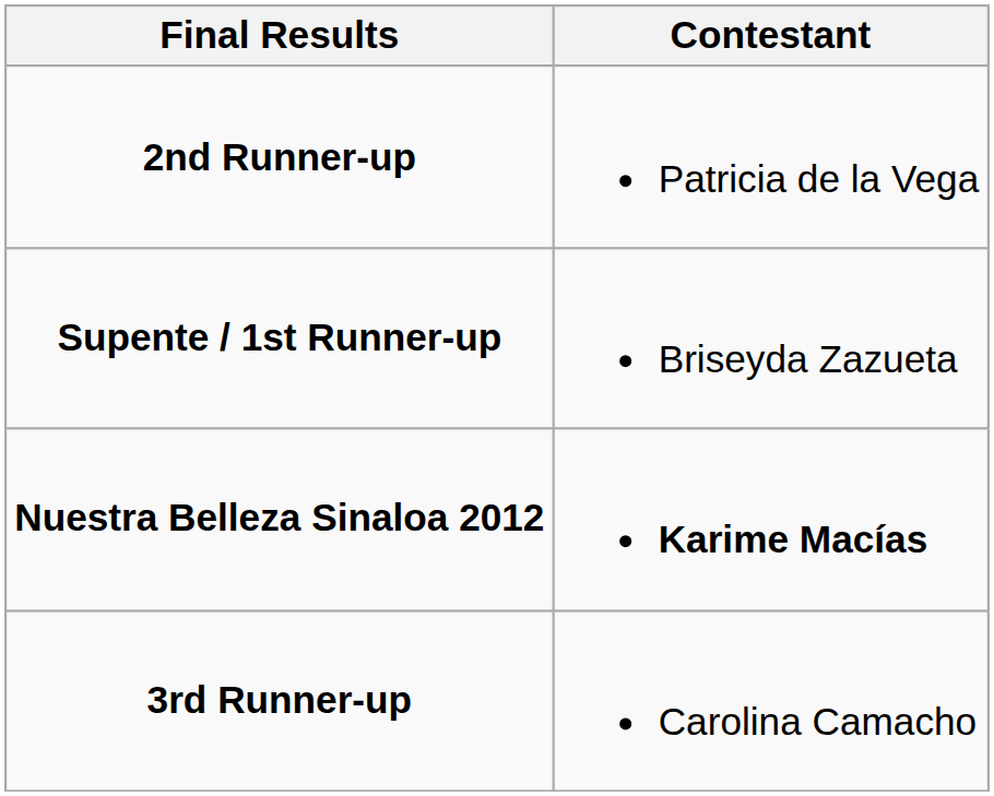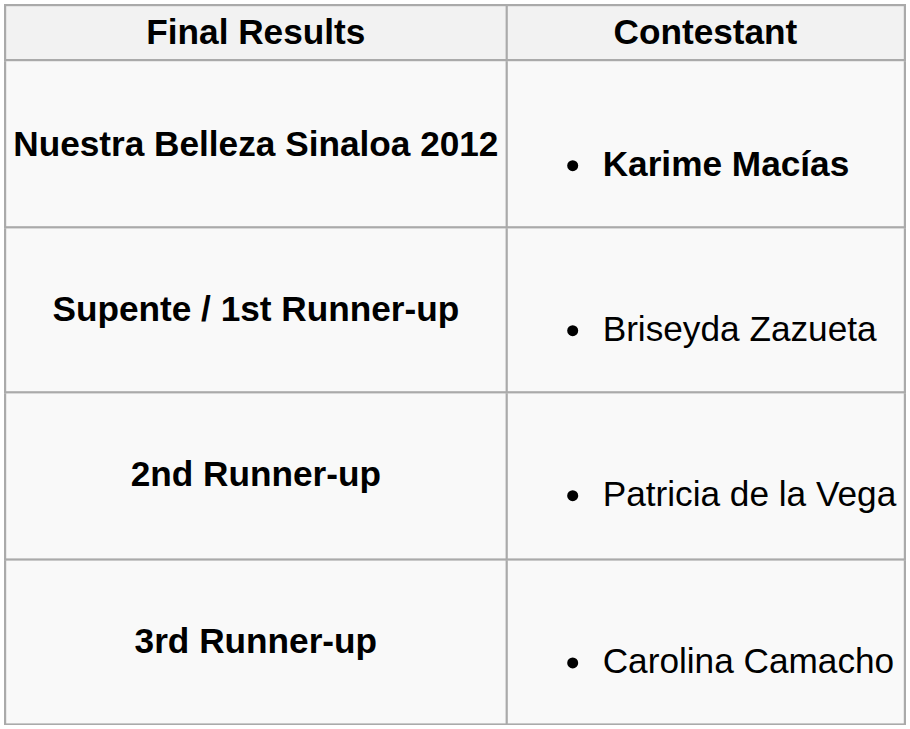rows swapped: Nuestra Belleza Sinaloa 2012 <-> 2nd Runner-up
